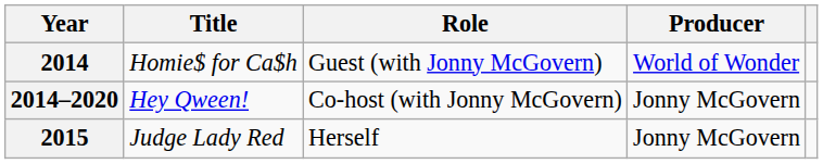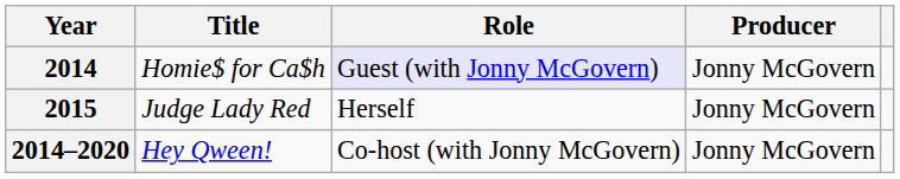2014 | Role: no background -> lavender background
2014 | Producer: World of Wonder -> Jonny McGovern
rows swapped: 2014–2020 <-> 2015
